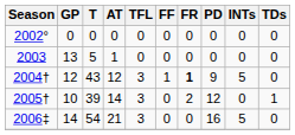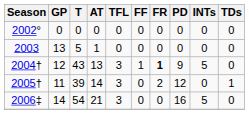2004† | AT: 12 -> 13
2005† | GP: 10 -> 11
